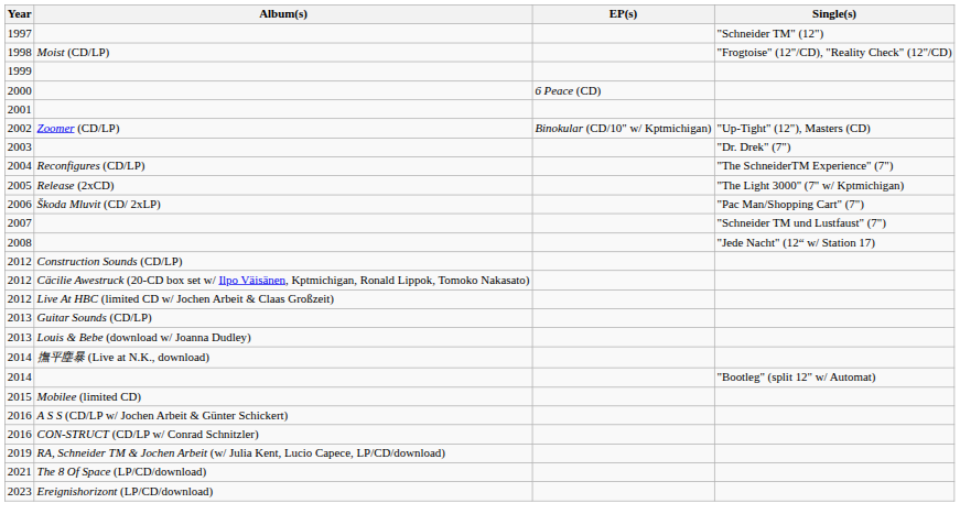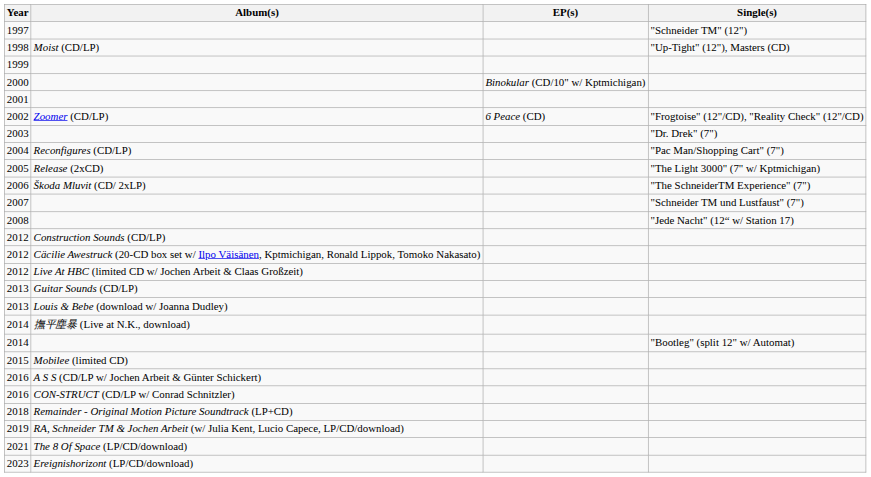1998 | Single(s): "Frogtoise" (12"/CD), "Reality Check" (12"/CD) -> "Up-Tight" (12"), Masters (CD)
2000 | EP(s): 6 Peace (CD) -> Binokular (CD/10" w/ Kptmichigan)
2002 | EP(s): Binokular (CD/10" w/ Kptmichigan) -> 6 Peace (CD)
2002 | Single(s): "Up-Tight" (12"), Masters (CD) -> "Frogtoise" (12"/CD), "Reality Check" (12"/CD)
2004 | Single(s): "The SchneiderTM Experience" (7") -> "Pac Man/Shopping Cart" (7")
2006 | Single(s): "Pac Man/Shopping Cart" (7") -> "The SchneiderTM Experience" (7")
+ row: 2018 | Remainder - Original Motion Picture Soundtrack (LP+CD)
